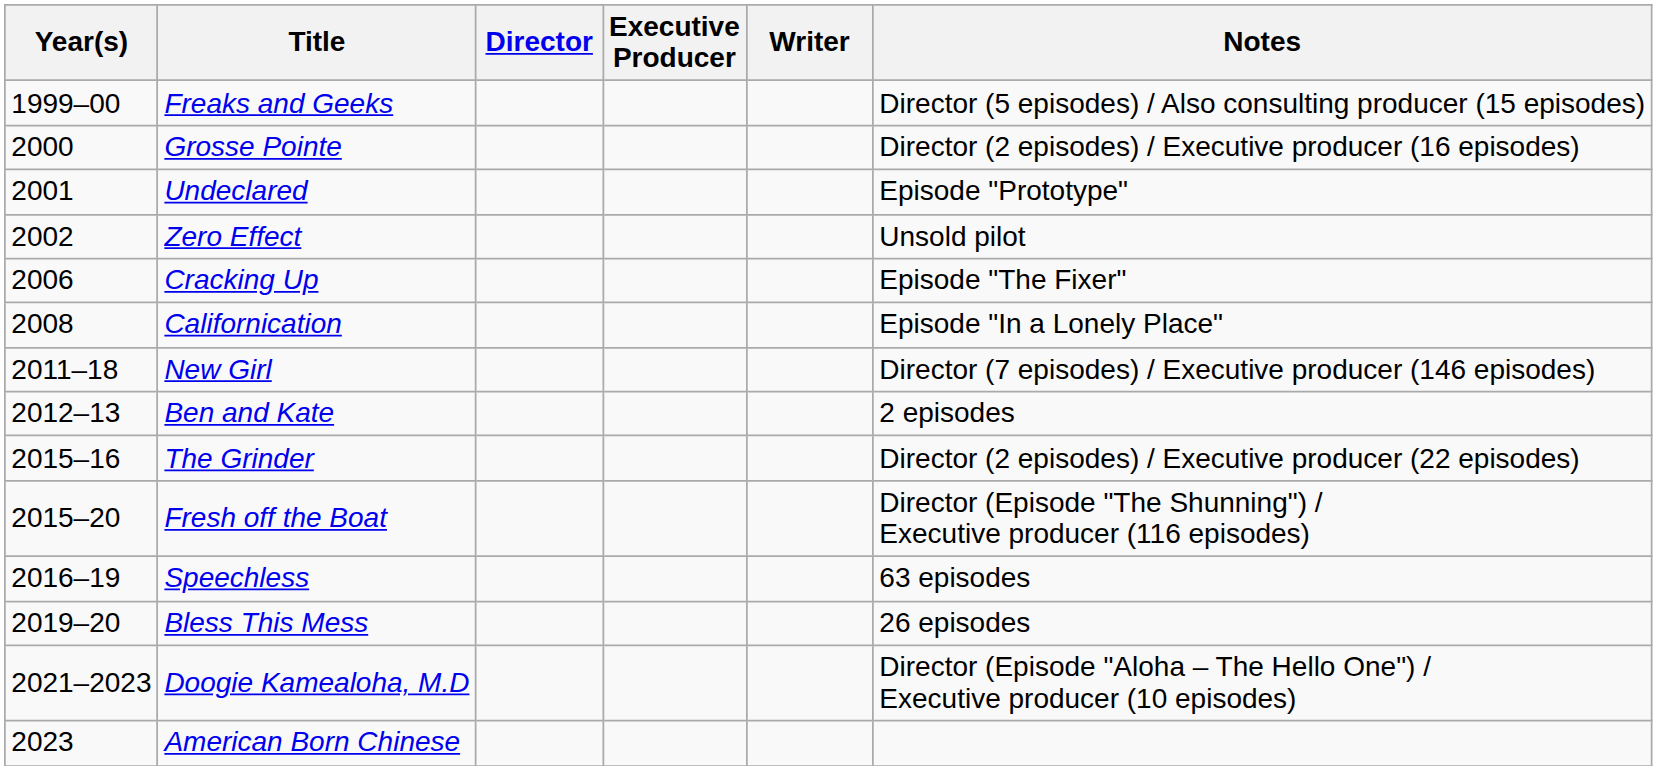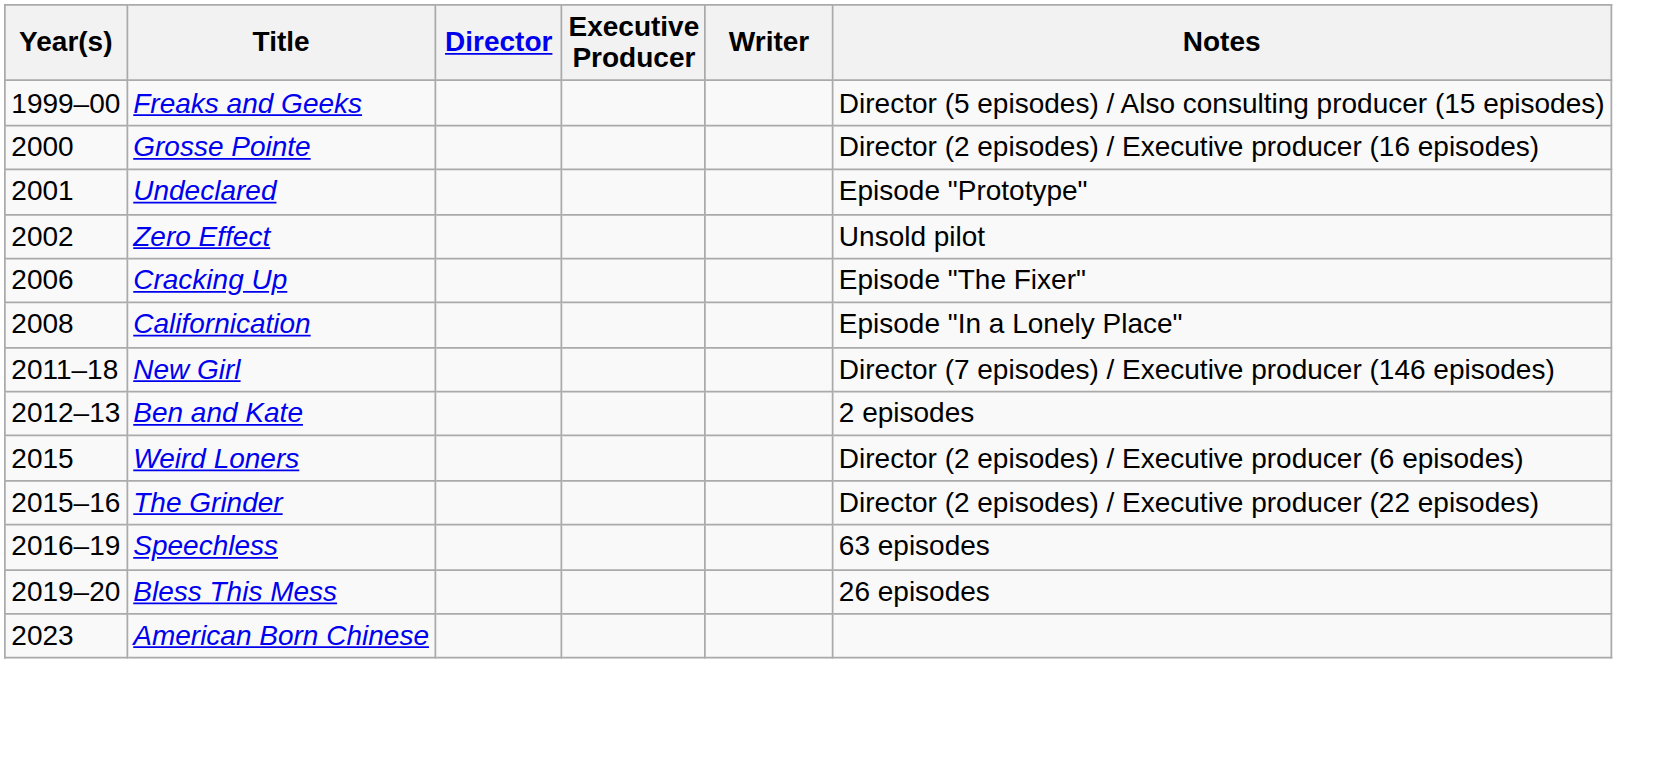+ row: 2015 | Weird Loners | Director (2 episodes) / Executive producer (6 episodes)
- row: 2015–20 | Fresh off the Boat | Director (Episode "The Shunning") / Executive producer (116 episodes)
- row: 2021–2023 | Doogie Kamealoha, M.D | Director (Episode "Aloha – The Hello One") / Executive producer (10 episodes)
